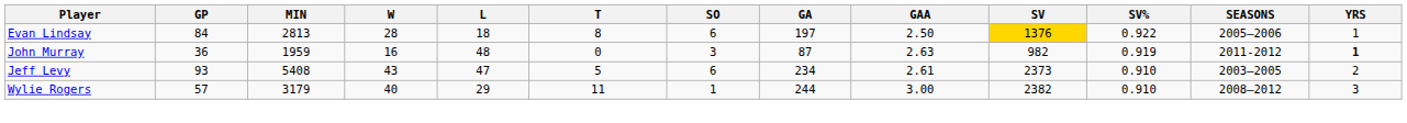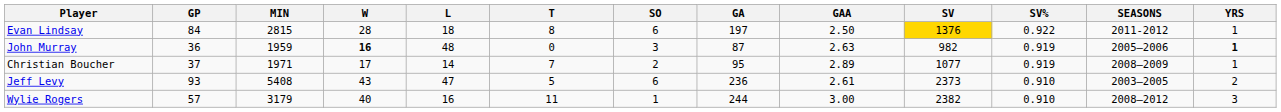Evan Lindsay | MIN: 2813 -> 2815
Evan Lindsay | SEASONS: 2005–2006 -> 2011-2012
John Murray | W: normal -> bold
John Murray | SEASONS: 2011-2012 -> 2005–2006
+ row: Christian Boucher | 37 | 1971 | 17 | 14 | 7 | 2 | 95 | 2.89 | 1077 | 0.919 | 2008–2009 | 1
Jeff Levy | GA: 234 -> 236
Wylie Rogers | L: 29 -> 16
